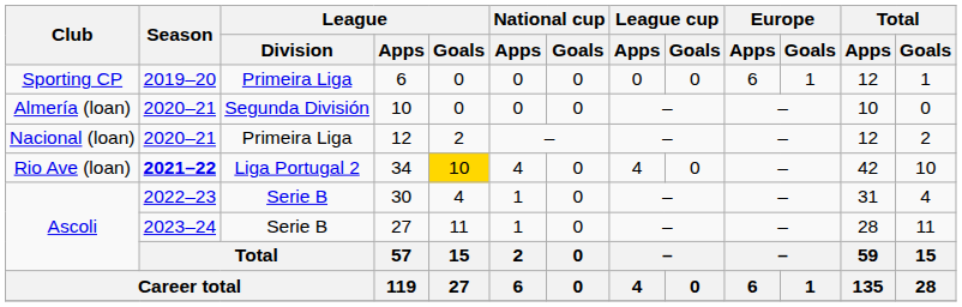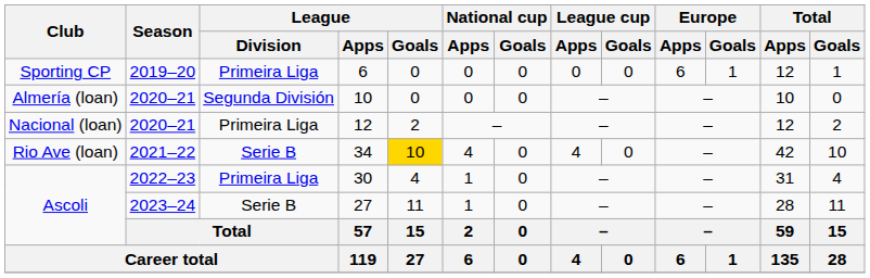34 | Season: bold -> normal
34 | League / Division: Liga Portugal 2 -> Serie B
30 | League / Division: Serie B -> Primeira Liga
